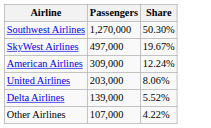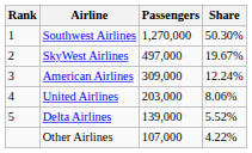+ column: Rank | 1 | 2 | 3 | 4 | 5
